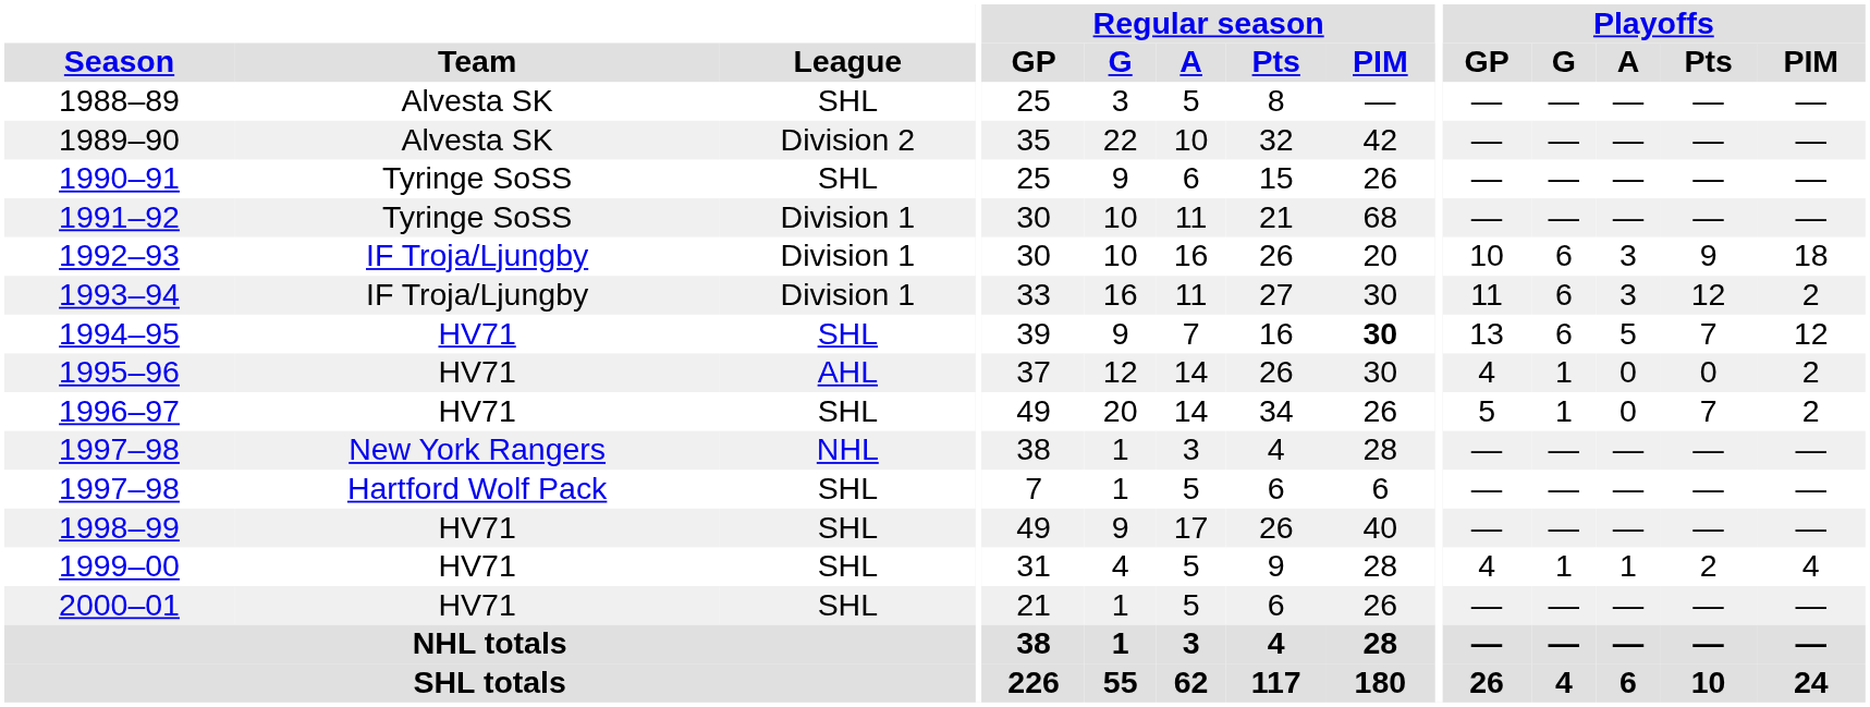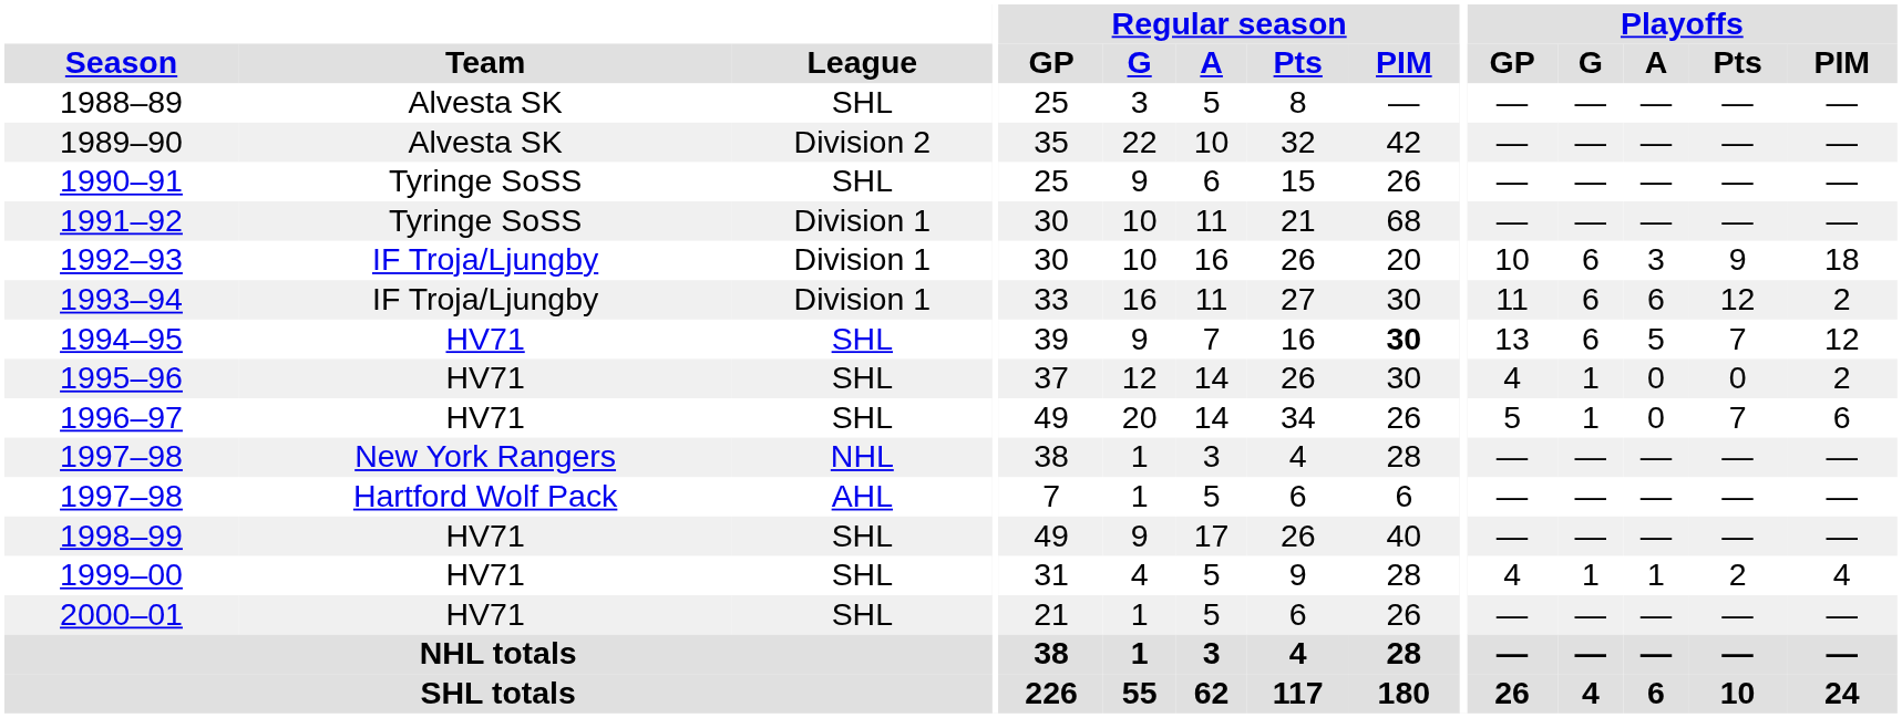1993–94 | Playoffs / A: 3 -> 6
1995–96 | League: AHL -> SHL
1996–97 | Playoffs / PIM: 2 -> 6
1997–98 / Hartford Wolf Pack | League: SHL -> AHL
